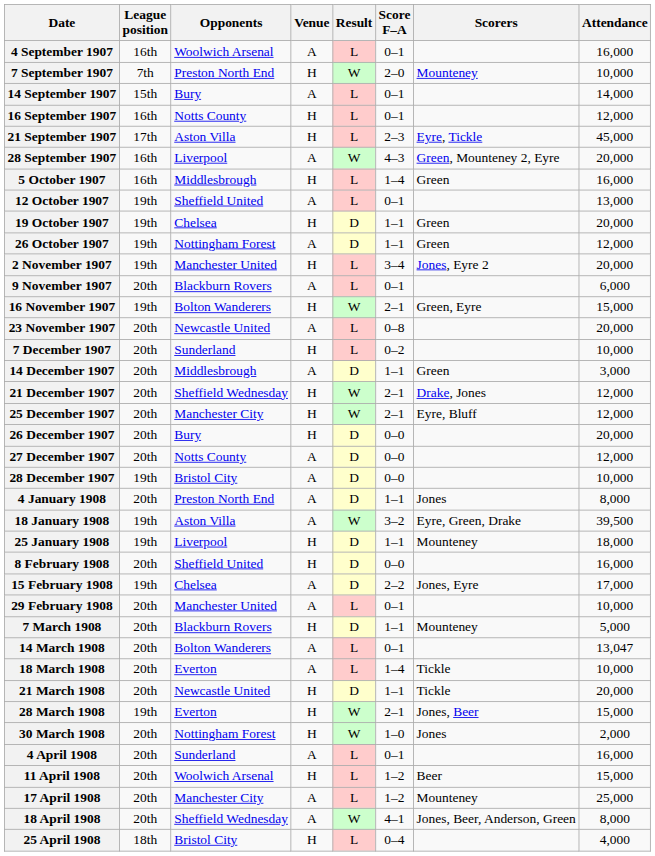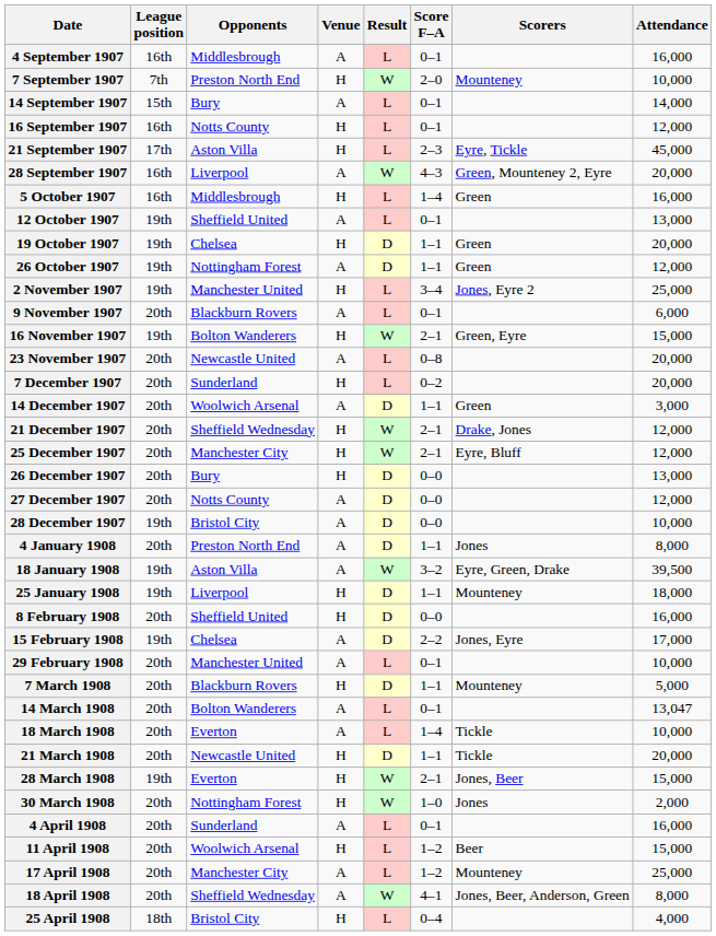4 September 1907 | Opponents: Woolwich Arsenal -> Middlesbrough
2 November 1907 | Attendance: 20,000 -> 25,000
7 December 1907 | Attendance: 10,000 -> 20,000
14 December 1907 | Opponents: Middlesbrough -> Woolwich Arsenal
26 December 1907 | Attendance: 20,000 -> 13,000
